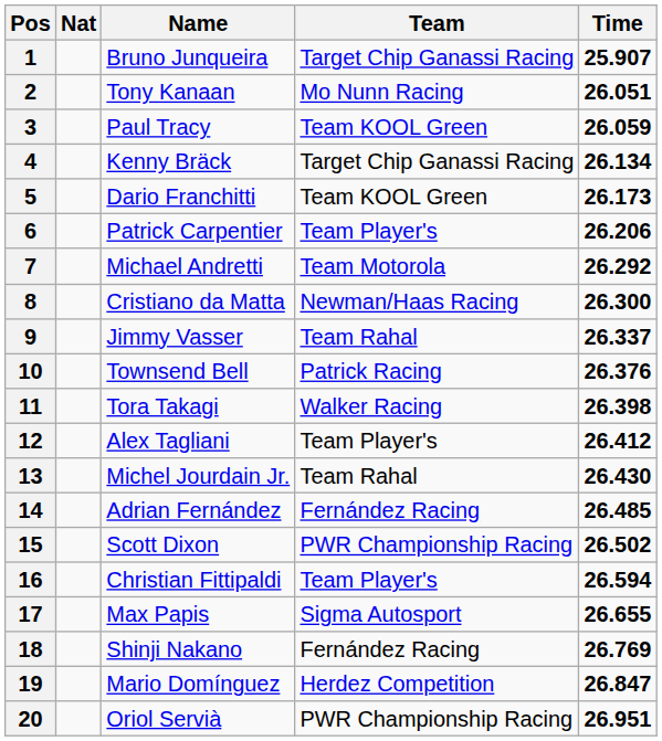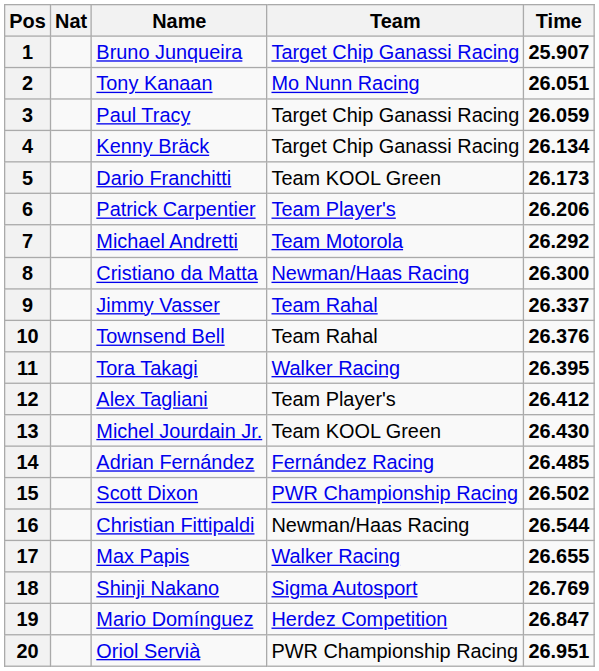3 | Team: Team KOOL Green -> Target Chip Ganassi Racing
10 | Team: Patrick Racing -> Team Rahal
11 | Time: 26.398 -> 26.395
13 | Team: Team Rahal -> Team KOOL Green
16 | Team: Team Player's -> Newman/Haas Racing
16 | Time: 26.594 -> 26.544
17 | Team: Sigma Autosport -> Walker Racing
18 | Team: Fernández Racing -> Sigma Autosport
